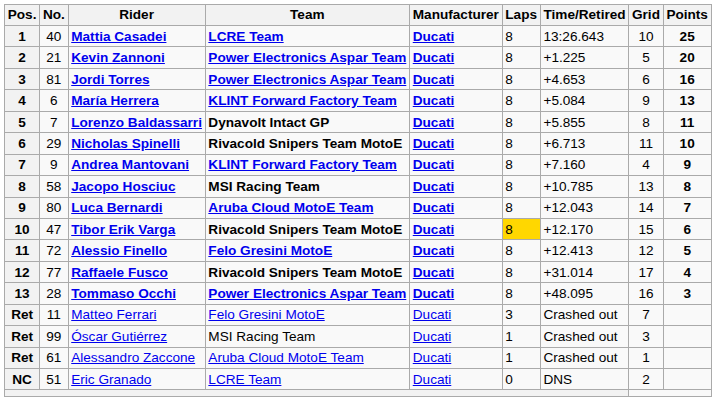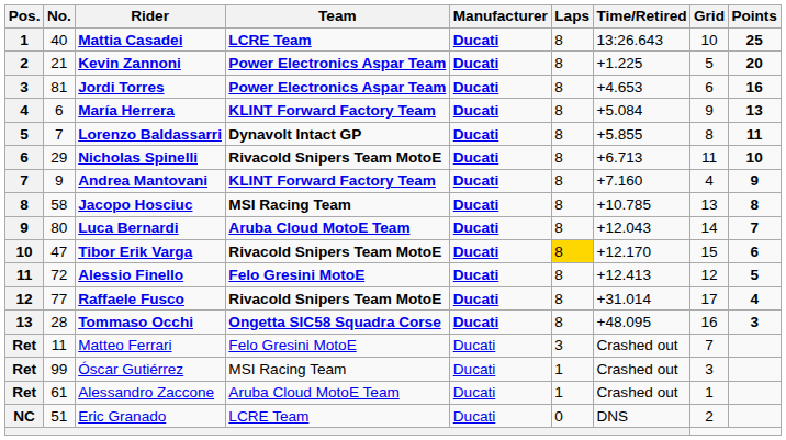Tommaso Occhi | Team: Power Electronics Aspar Team -> Ongetta SIC58 Squadra Corse
